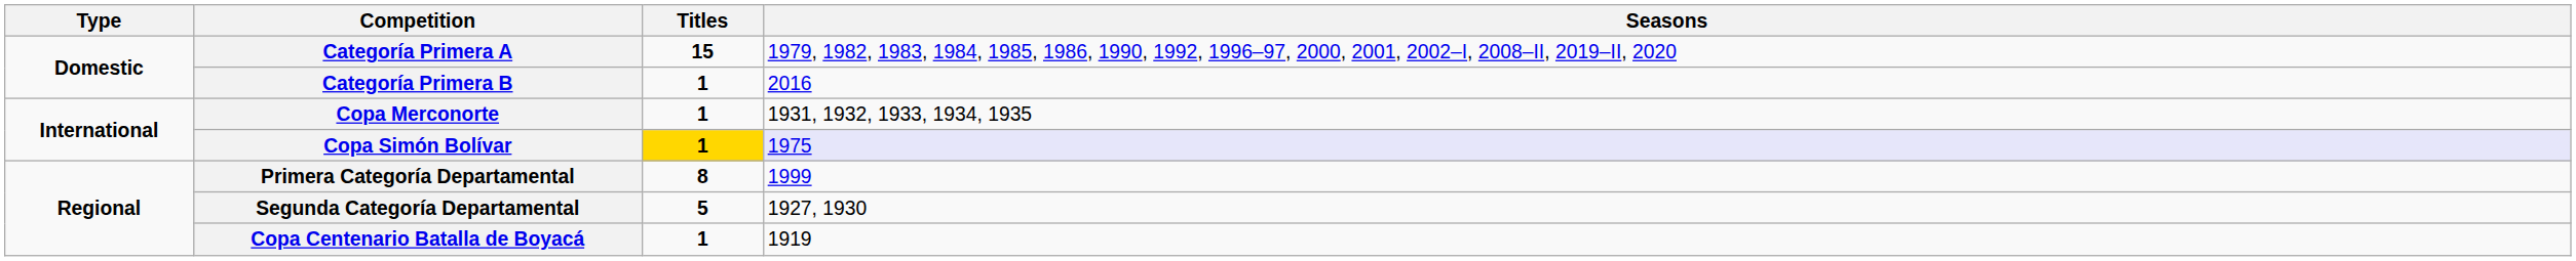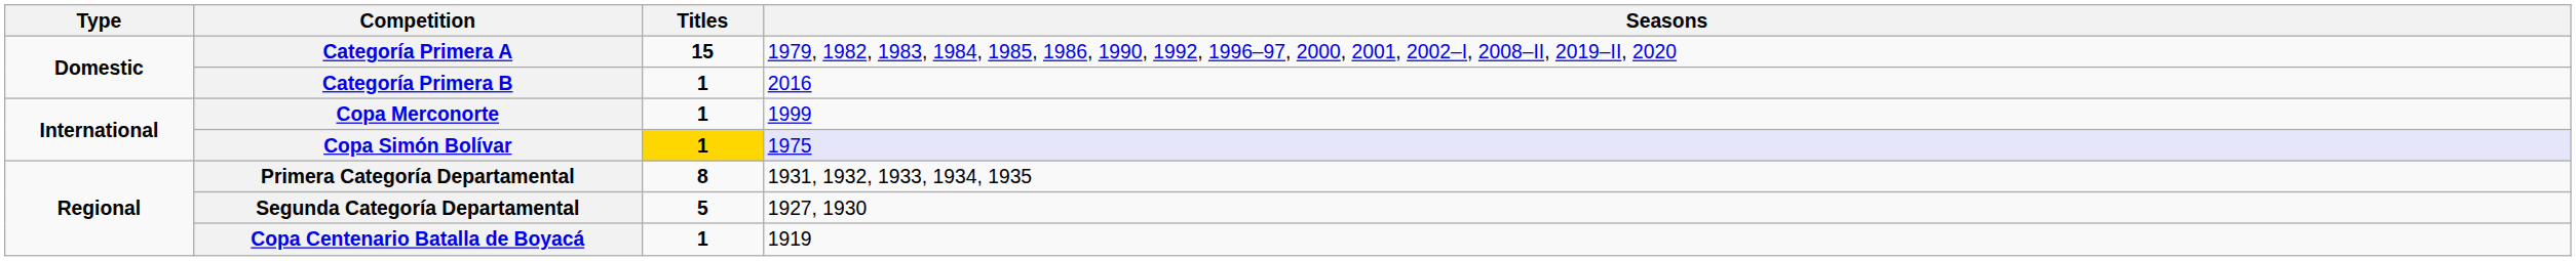Copa Merconorte | Seasons: 1931, 1932, 1933, 1934, 1935 -> 1999
Primera Categoría Departamental | Seasons: 1999 -> 1931, 1932, 1933, 1934, 1935
